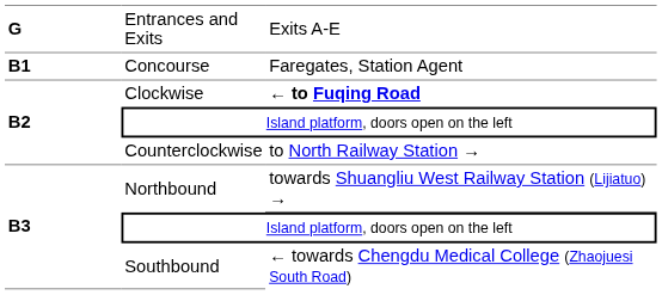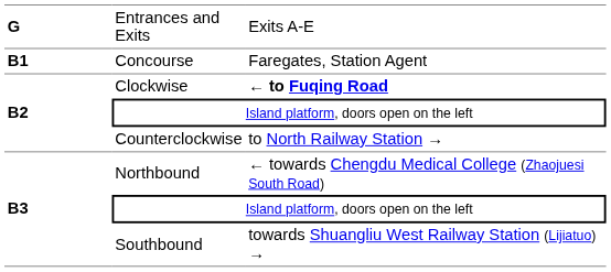Northbound | column 3: towards Shuangliu West Railway Station (Lijiatuo) → -> ← towards Chengdu Medical College (Zhaojuesi South Road)
Southbound | column 3: ← towards Chengdu Medical College (Zhaojuesi South Road) -> towards Shuangliu West Railway Station (Lijiatuo) →
